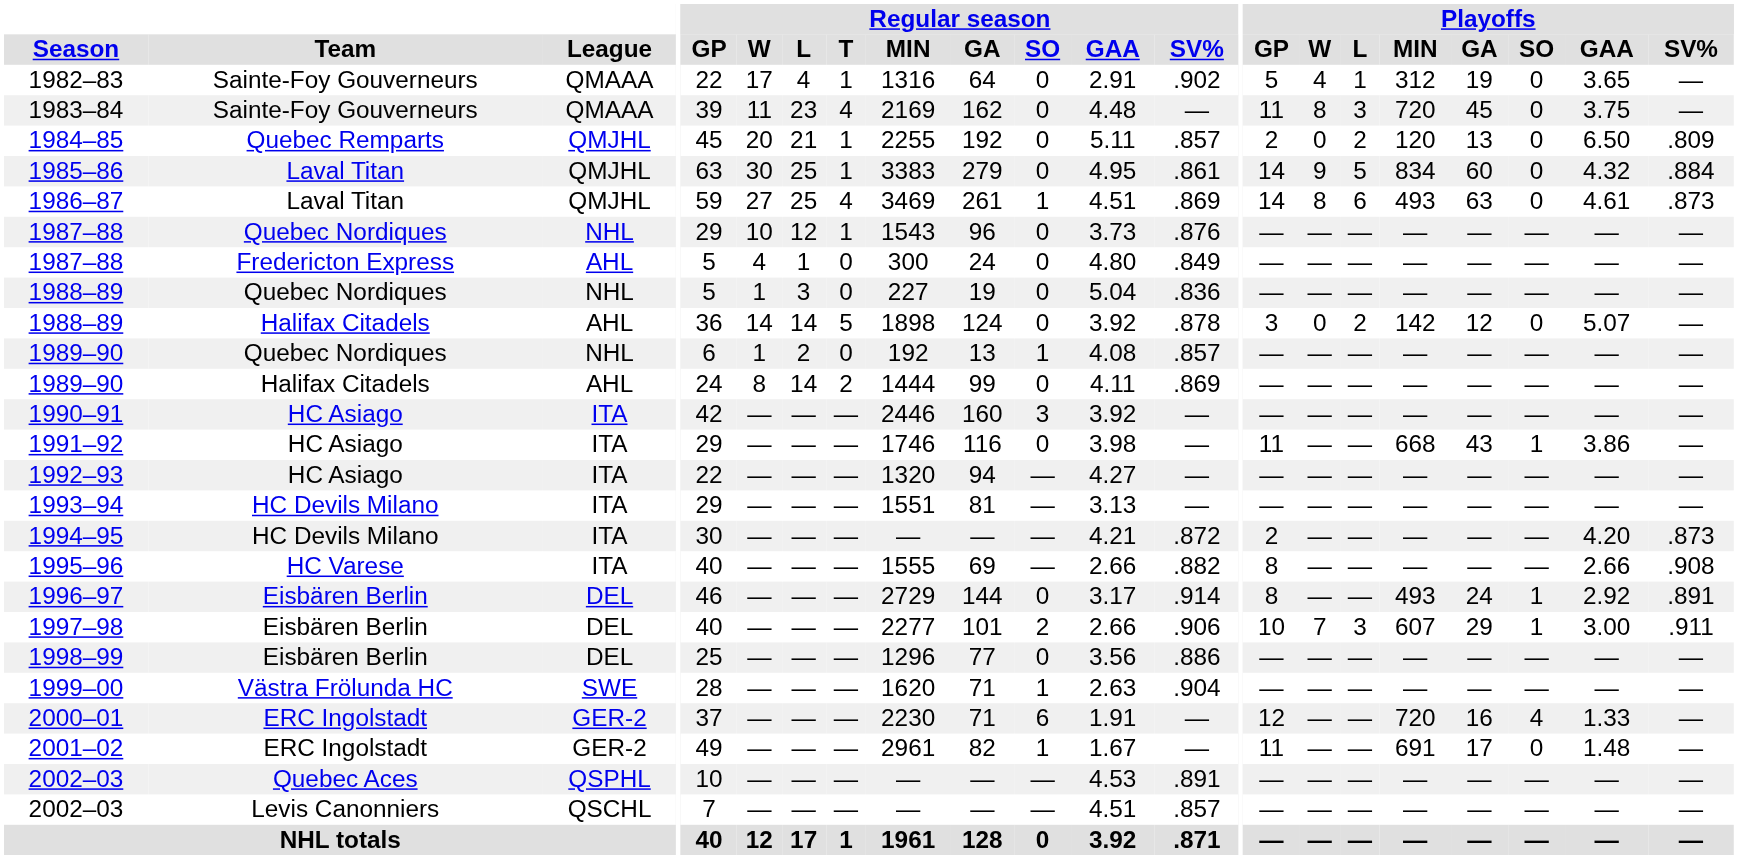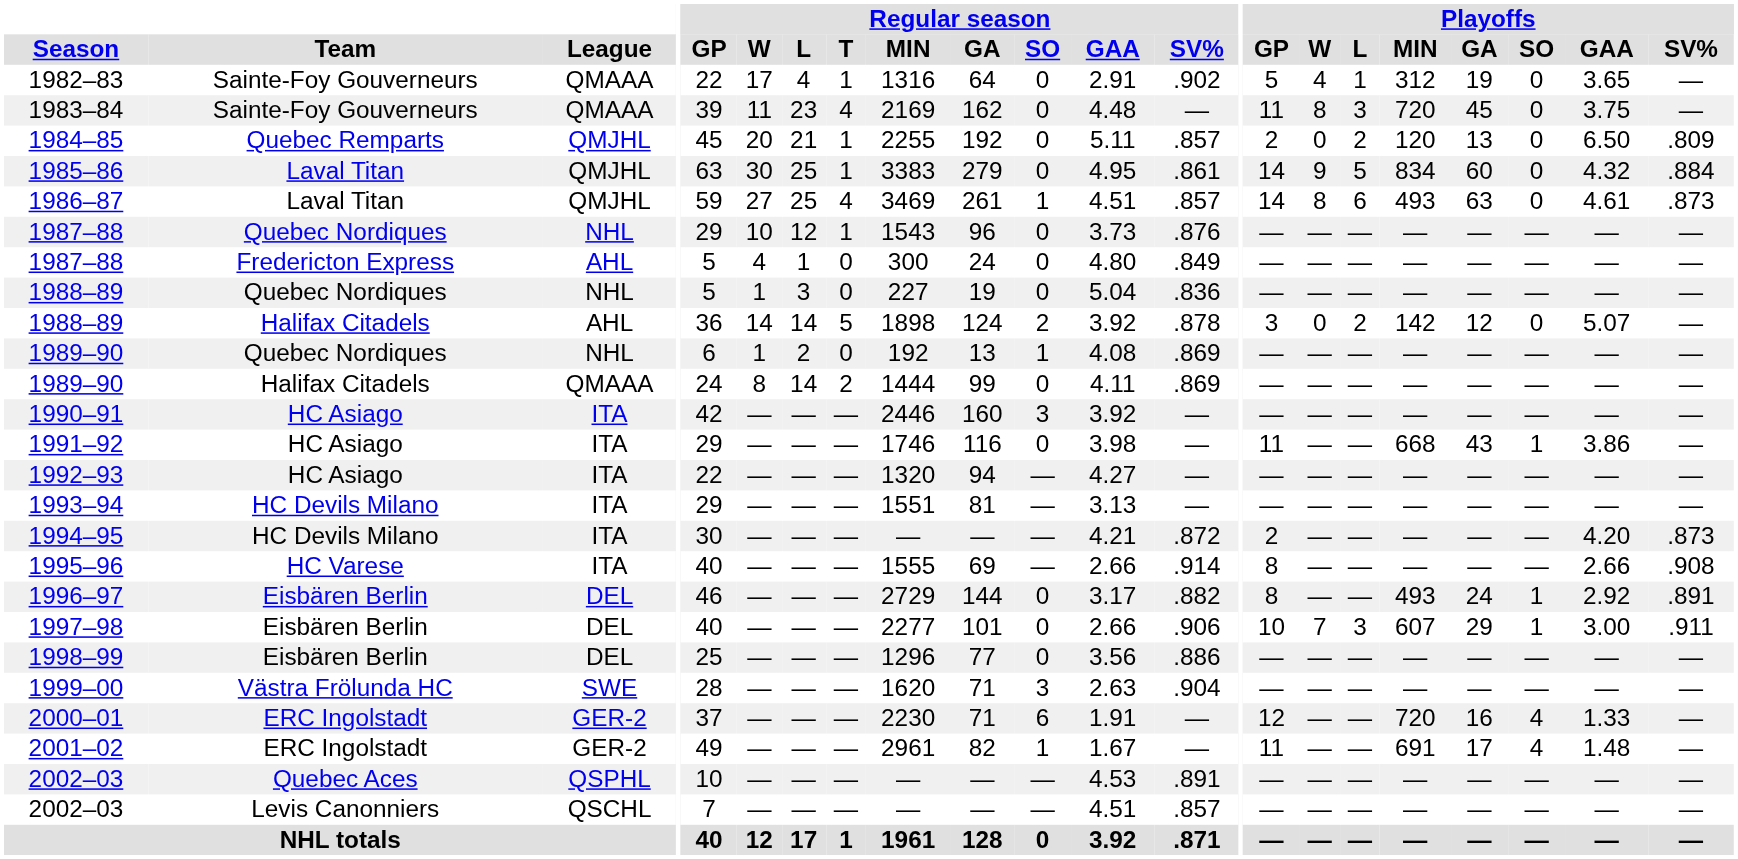1986–87 | Regular season / SV%: .869 -> .857
1988–89 / Halifax Citadels | Regular season / SO: 0 -> 2
1989–90 / Quebec Nordiques | Regular season / SV%: .857 -> .869
1989–90 / Halifax Citadels | League: AHL -> QMAAA
1995–96 | Regular season / SV%: .882 -> .914
1996–97 | Regular season / SV%: .914 -> .882
1997–98 | Regular season / SO: 2 -> 0
1999–00 | Regular season / SO: 1 -> 3
2001–02 | Playoffs / SO: 0 -> 4
